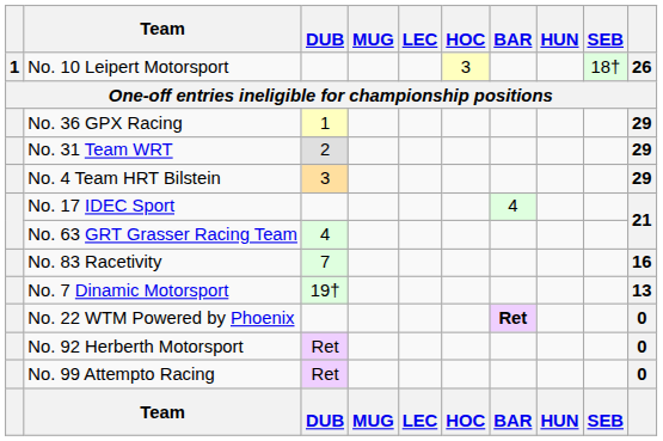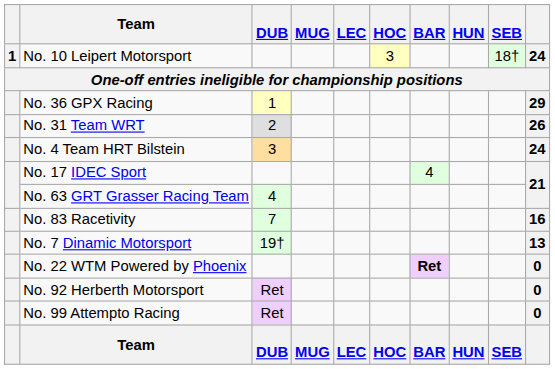No. 10 Leipert Motorsport | column 10: 26 -> 24
No. 31 Team WRT | column 10: 29 -> 26
No. 4 Team HRT Bilstein | column 10: 29 -> 24
